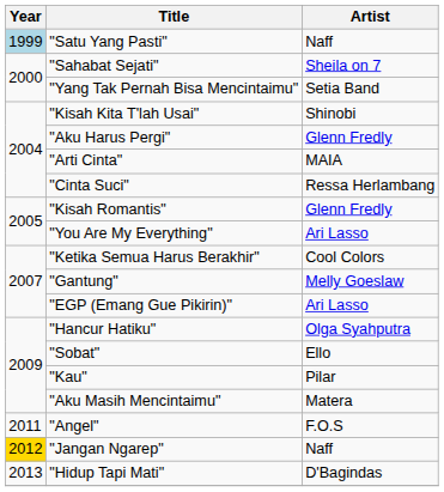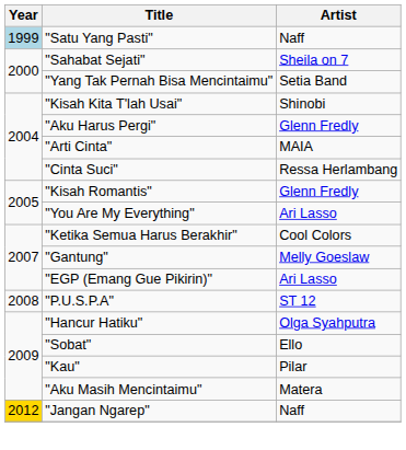+ row: 2008 | "P.U.S.P.A" | ST 12
- row: 2011 | "Angel" | F.O.S
- row: 2013 | "Hidup Tapi Mati" | D'Bagindas
